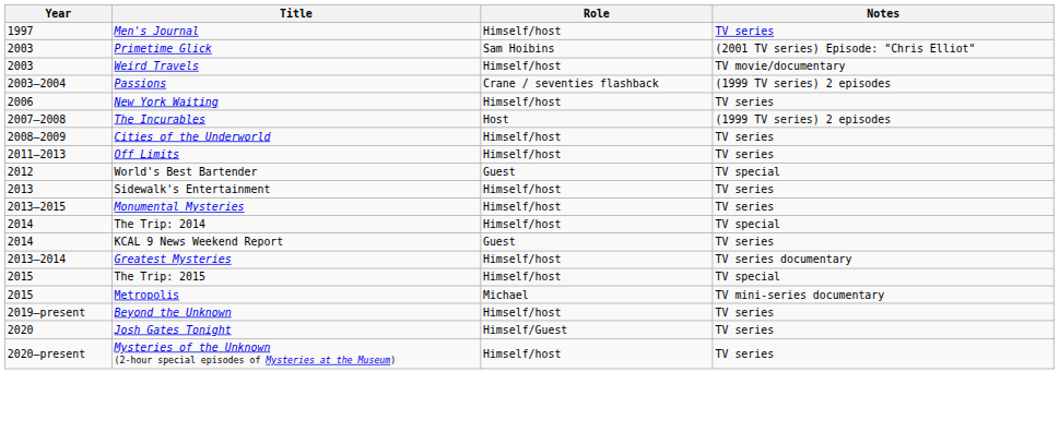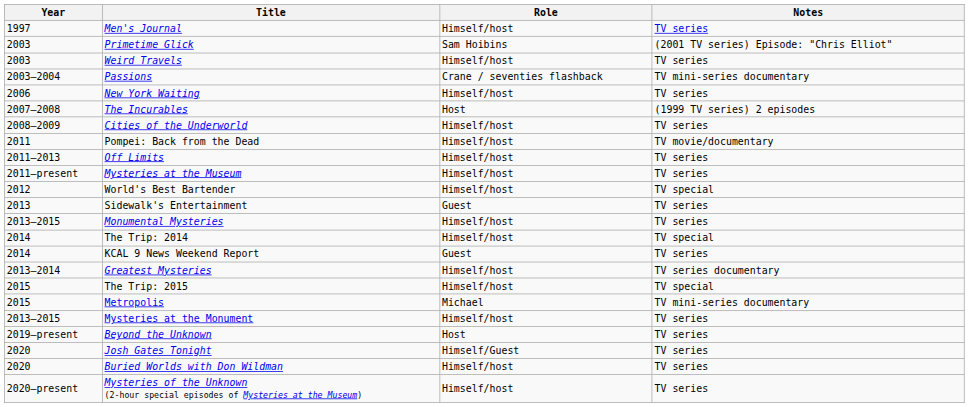Weird Travels | Notes: TV movie/documentary -> TV series
Passions | Notes: (1999 TV series) 2 episodes -> TV mini-series documentary
+ row: 2011 | Pompei: Back from the Dead | Himself/host | TV movie/documentary
+ row: 2011–present | Mysteries at the Museum | Himself/host | TV series
World's Best Bartender | Role: Guest -> Himself/host
Sidewalk's Entertainment | Role: Himself/host -> Guest
+ row: 2013–2015 | Mysteries at the Monument | Himself/host | TV series
Beyond the Unknown | Role: Himself/host -> Host
+ row: 2020 | Buried Worlds with Don Wildman | Himself/host | TV series
